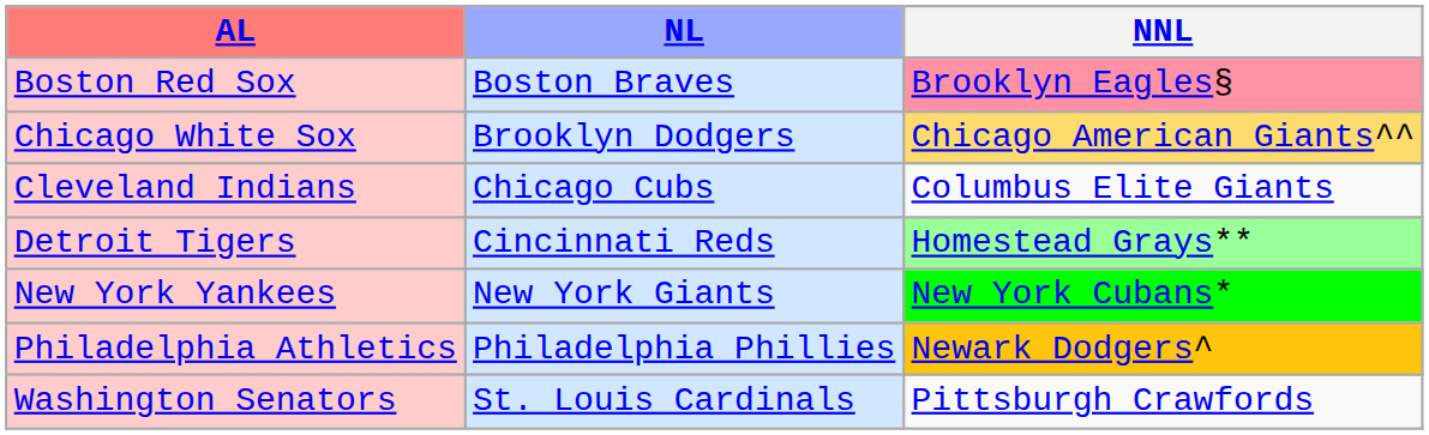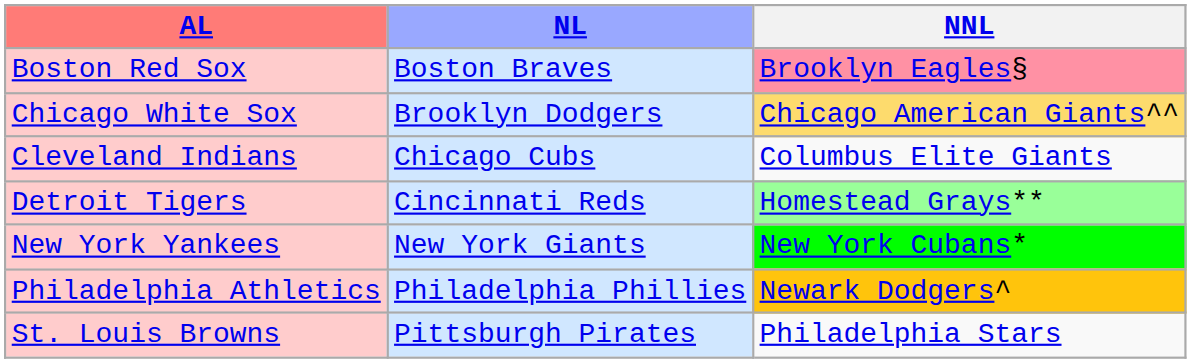+ row: St. Louis Browns | Pittsburgh Pirates | Philadelphia Stars
- row: Washington Senators | St. Louis Cardinals | Pittsburgh Crawfords
